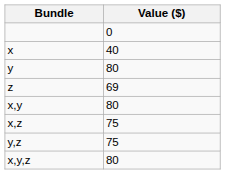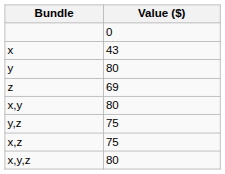x | Value ($): 40 -> 43
rows swapped: x,z <-> y,z
